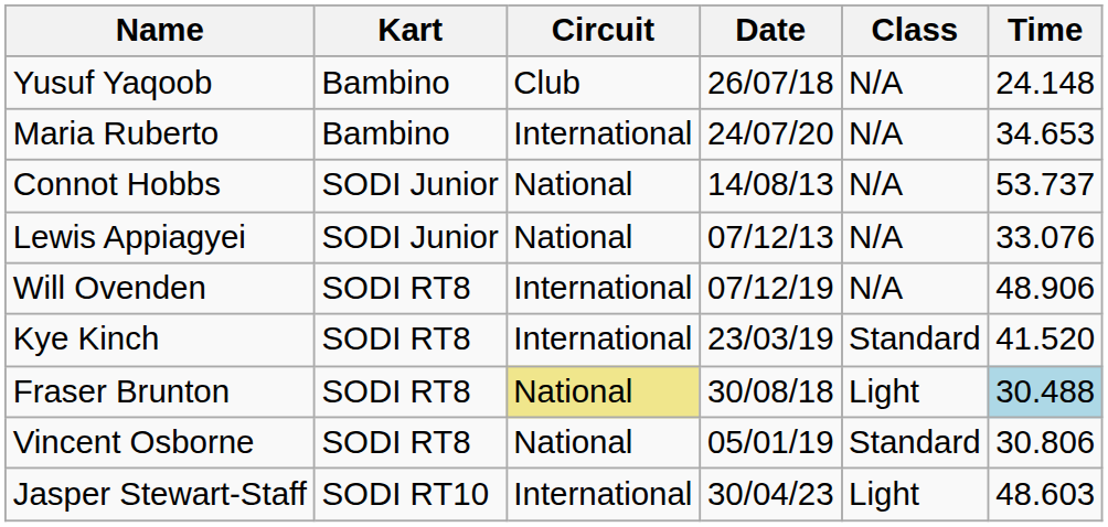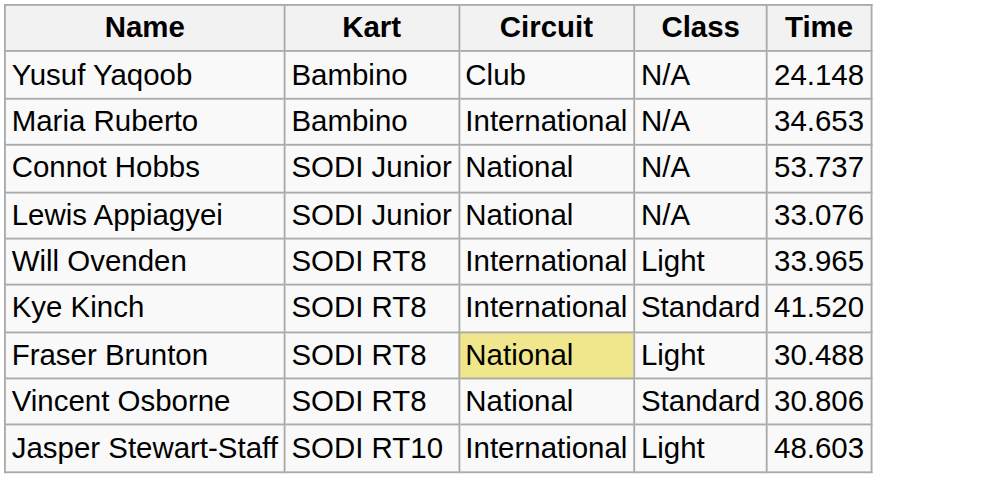- column: Date | 26/07/18 | 24/07/20 | 14/08/13 | 07/12/13 | 07/12/19 | 23/03/19 | 30/08/18 | 05/01/19 | 30/04/23
Will Ovenden | Class: N/A -> Light
Will Ovenden | Time: 48.906 -> 33.965
Fraser Brunton | Time: lightblue background -> no background
